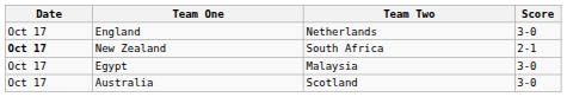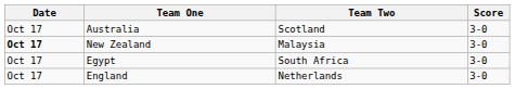rows swapped: Australia <-> England
New Zealand | Team Two: South Africa -> Malaysia
New Zealand | Score: 2-1 -> 3-0
Egypt | Team Two: Malaysia -> South Africa
